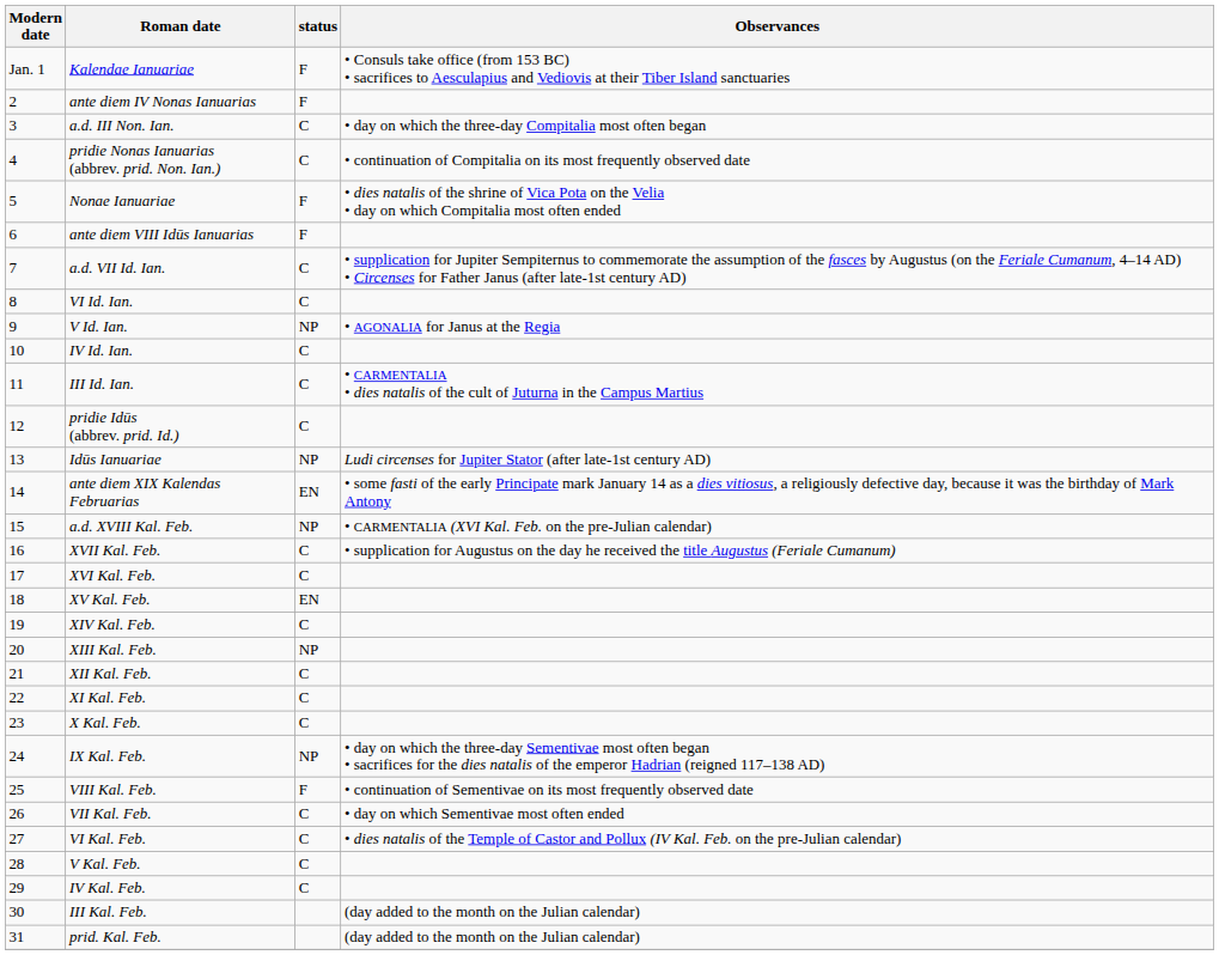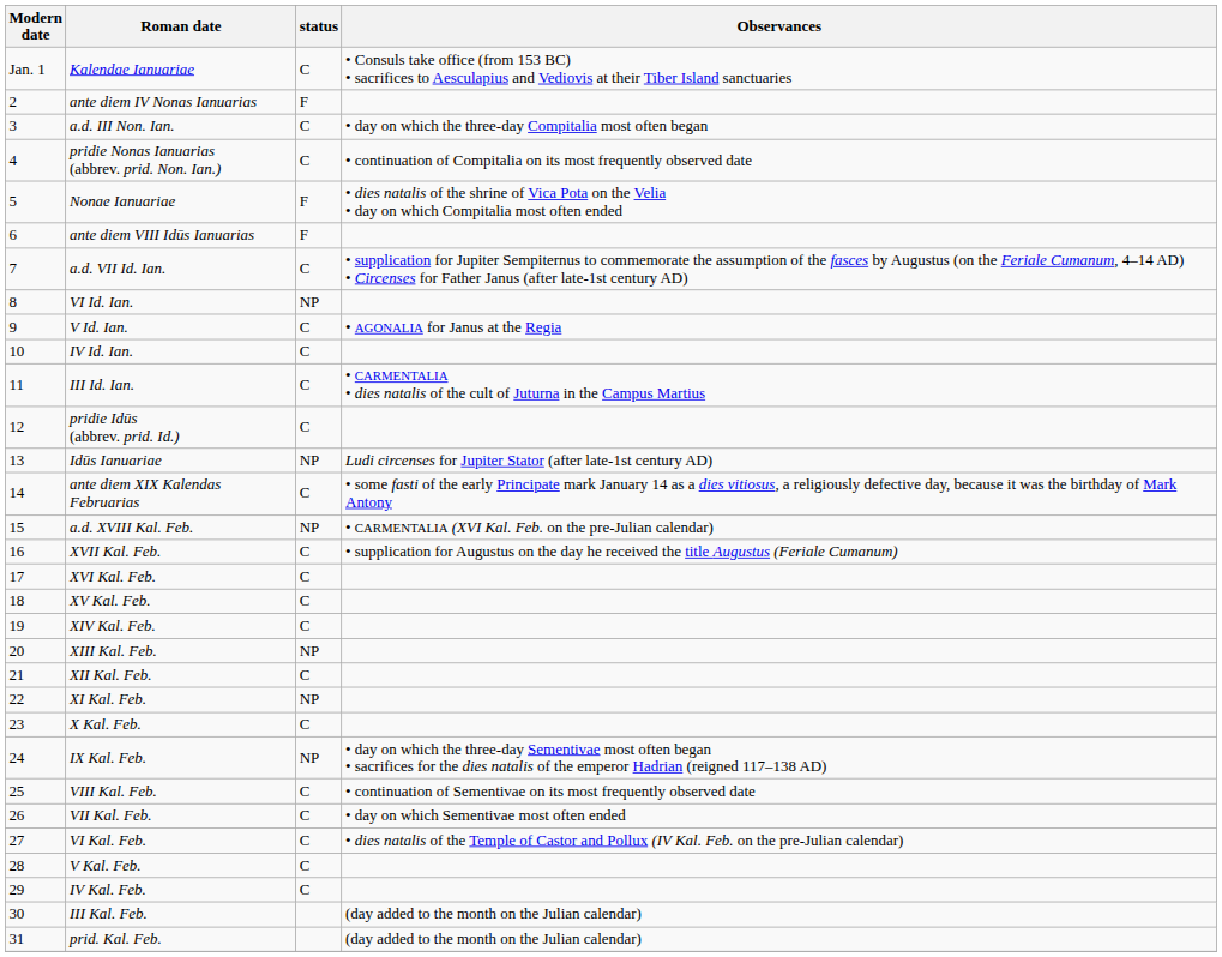Kalendae Ianuariae | status: F -> C
VI Id. Ian. | status: C -> NP
V Id. Ian. | status: NP -> C
ante diem XIX Kalendas Februarias | status: EN -> C
XV Kal. Feb. | status: EN -> C
XI Kal. Feb. | status: C -> NP
VIII Kal. Feb. | status: F -> C
